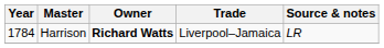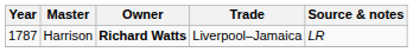Harrison | Year: 1784 -> 1787
